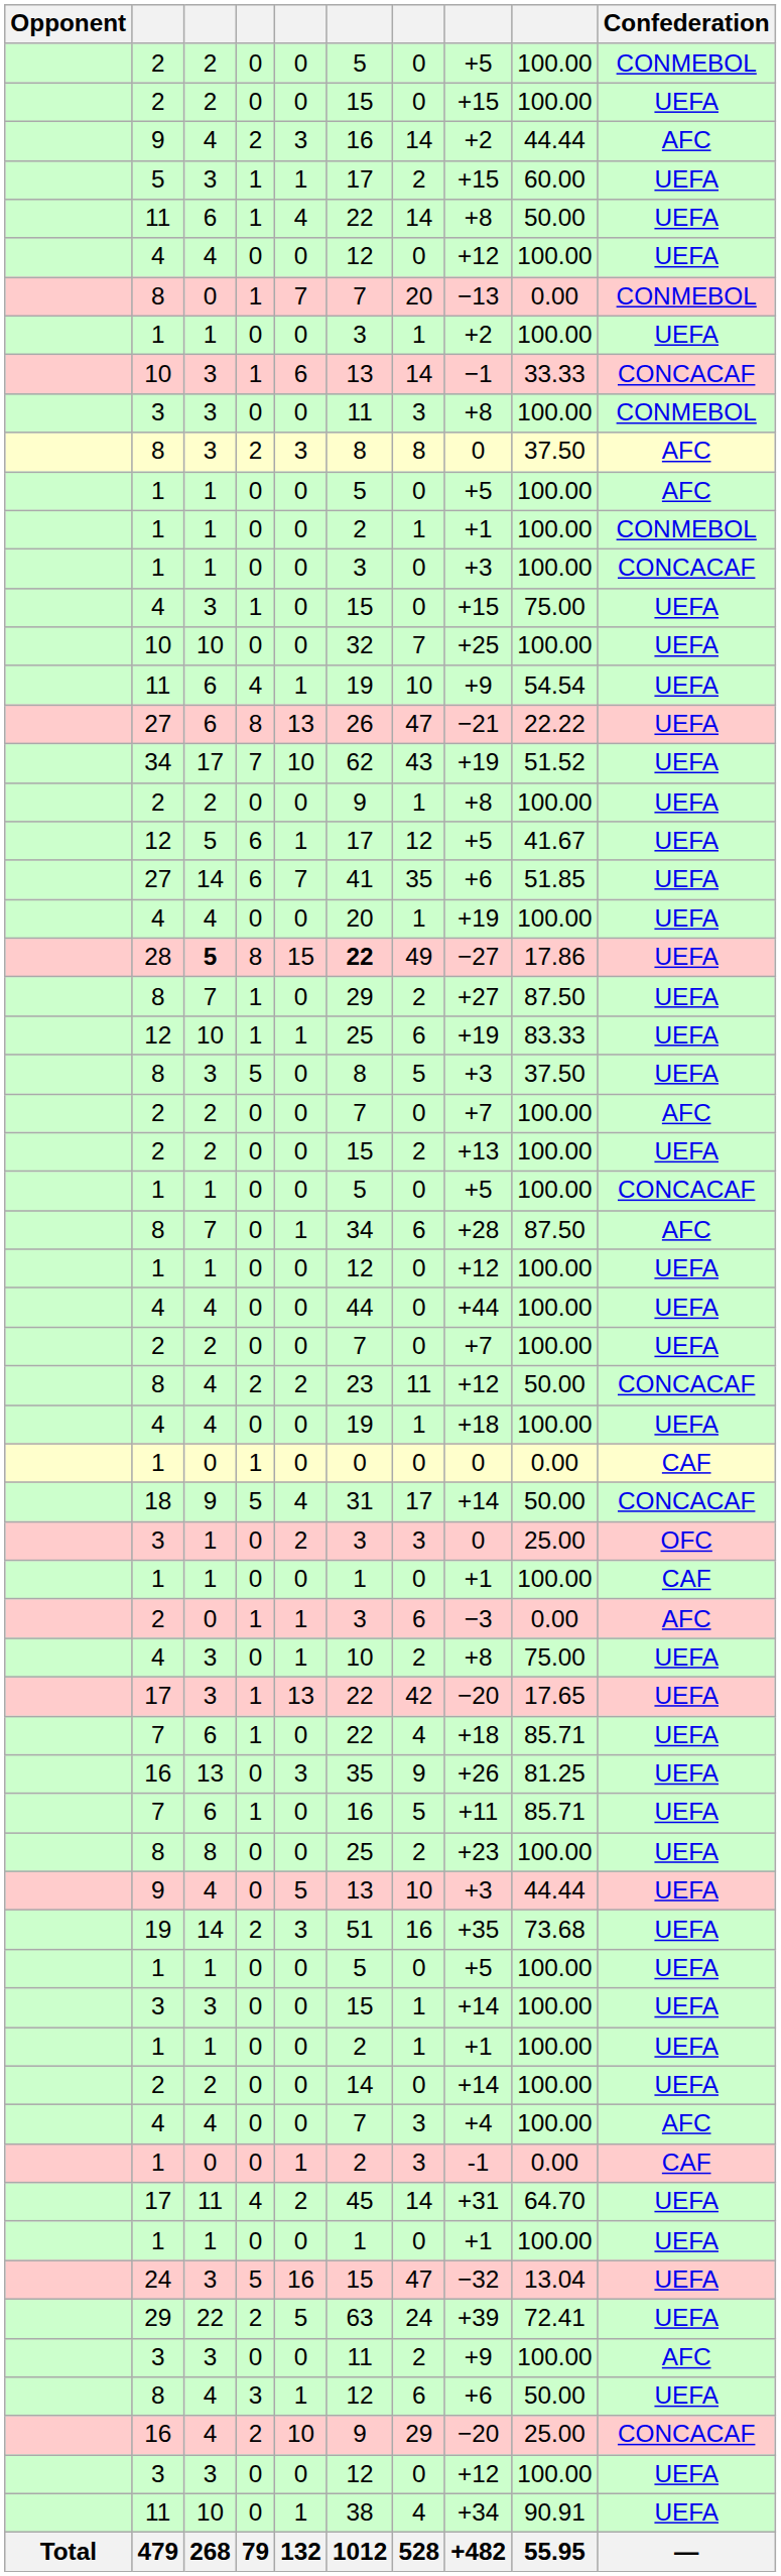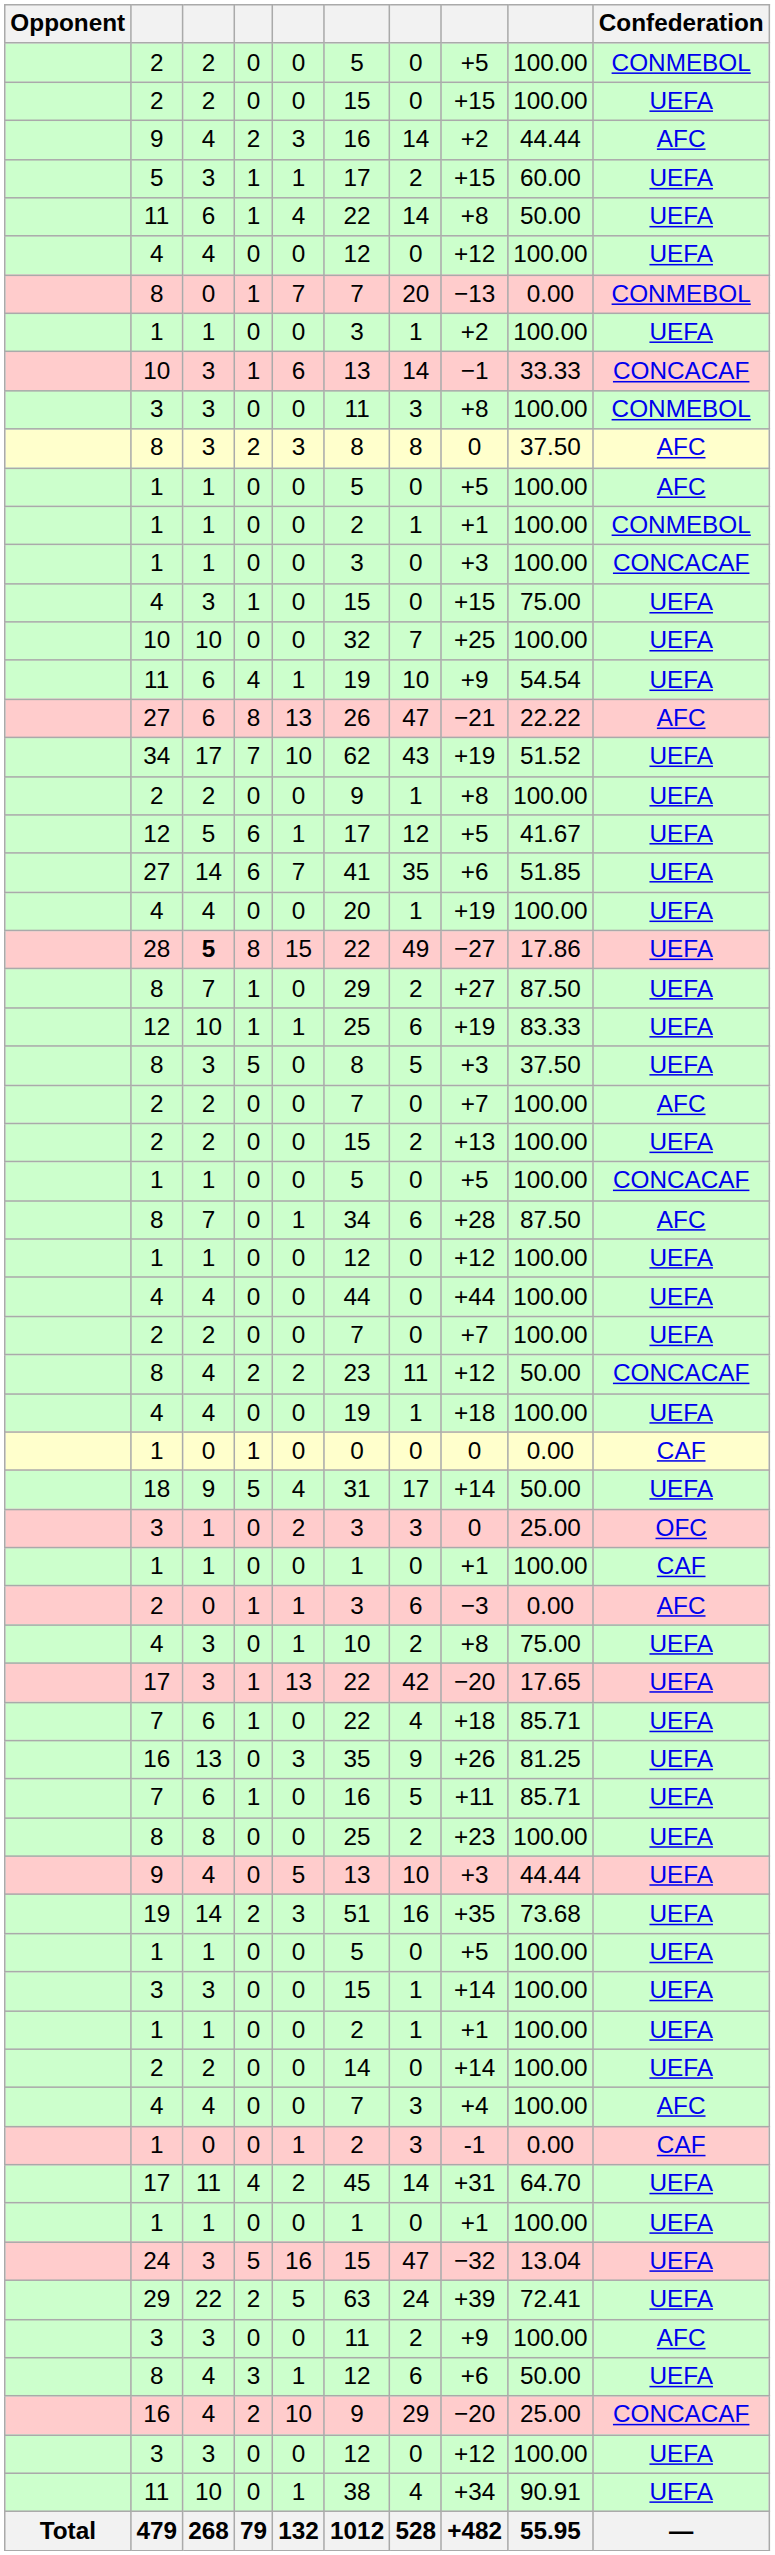27 / 8 | Confederation: UEFA -> AFC
28 | column 6: bold -> normal
18 | Confederation: CONCACAF -> UEFA
